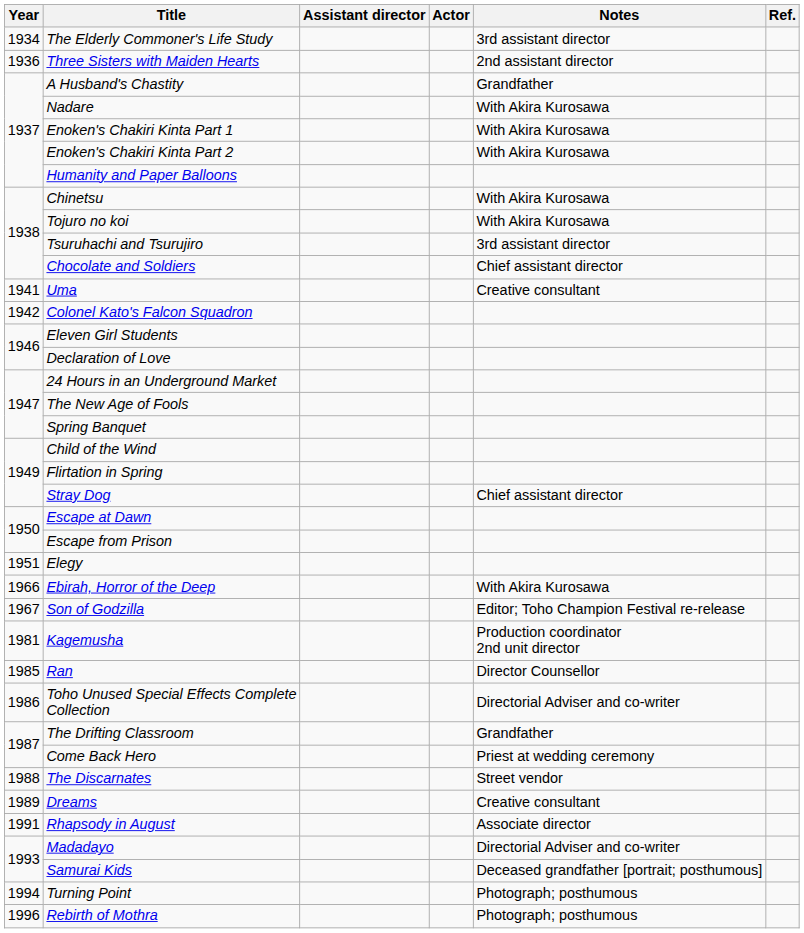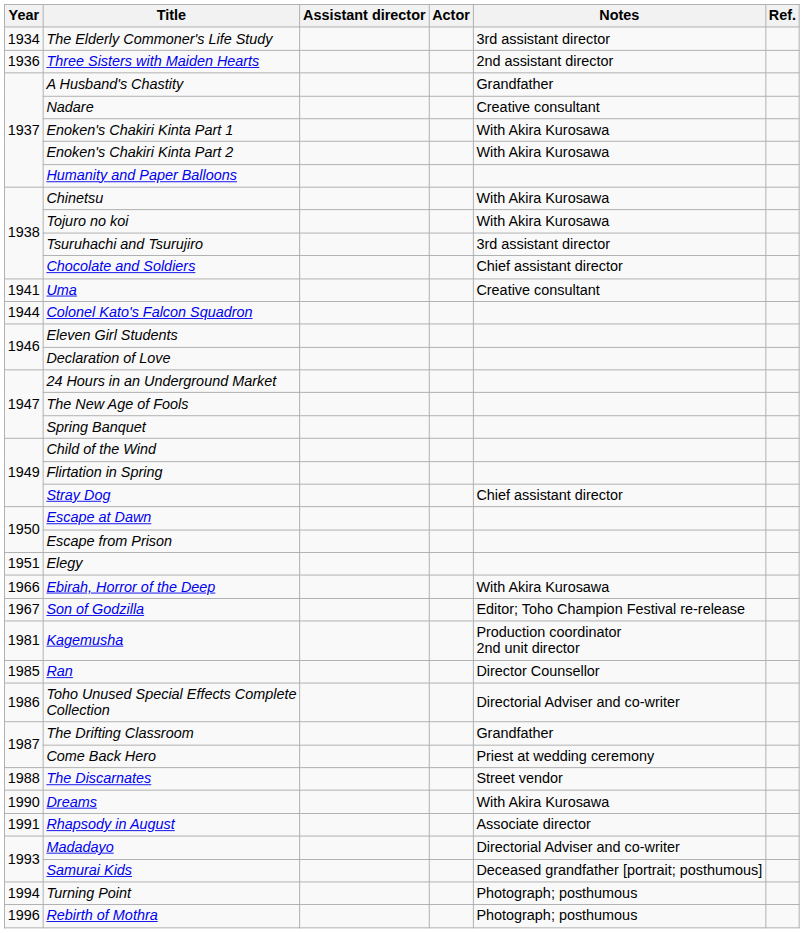Nadare | Notes: With Akira Kurosawa -> Creative consultant
Colonel Kato's Falcon Squadron | Year: 1942 -> 1944
Dreams | Year: 1989 -> 1990
Dreams | Notes: Creative consultant -> With Akira Kurosawa
